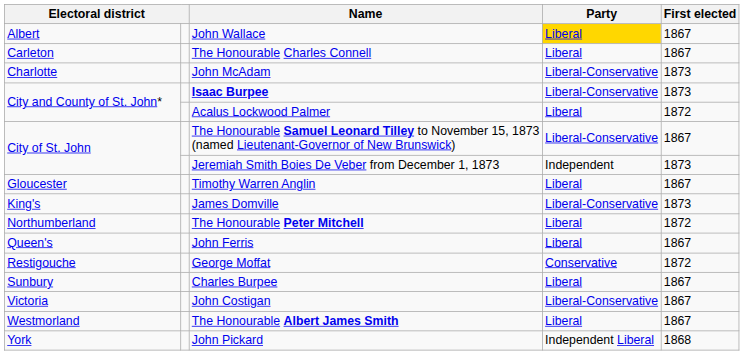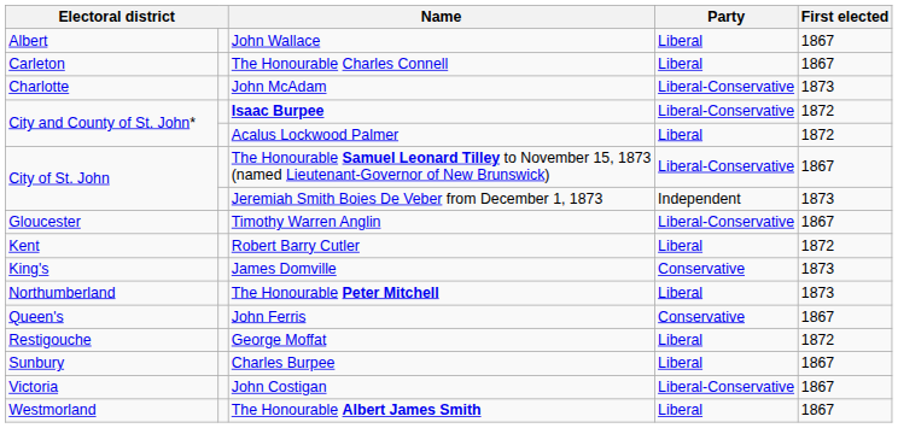John Wallace | Party: gold background -> no background
Isaac Burpee | First elected: 1873 -> 1872
Timothy Warren Anglin | Party: Liberal -> Liberal-Conservative
+ row: Kent | Robert Barry Cutler | Liberal | 1872
James Domville | Party: Liberal-Conservative -> Conservative
The Honourable Peter Mitchell | First elected: 1872 -> 1873
John Ferris | Party: Liberal -> Conservative
George Moffat | Party: Conservative -> Liberal
- row: York | John Pickard | Independent Liberal | 1868
